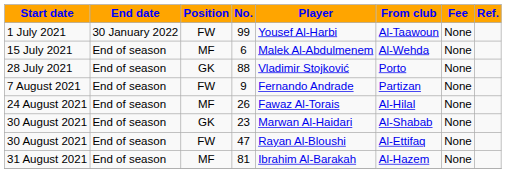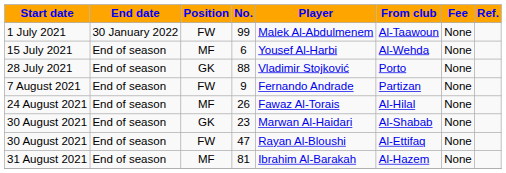99 | Player: Yousef Al-Harbi -> Malek Al-Abdulmenem
6 | Player: Malek Al-Abdulmenem -> Yousef Al-Harbi
